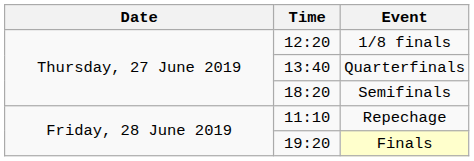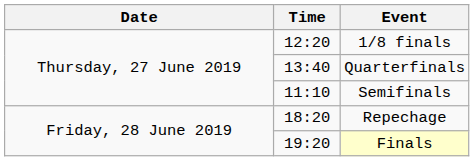Semifinals | Time: 18:20 -> 11:10
Repechage | Time: 11:10 -> 18:20
